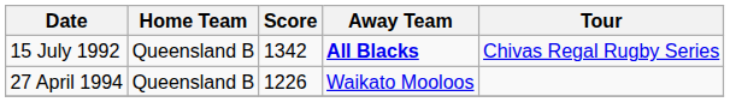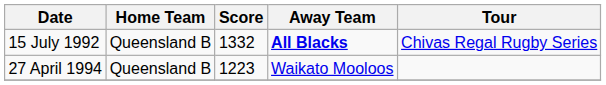15 July 1992 | Score: 1342 -> 1332
27 April 1994 | Score: 1226 -> 1223
